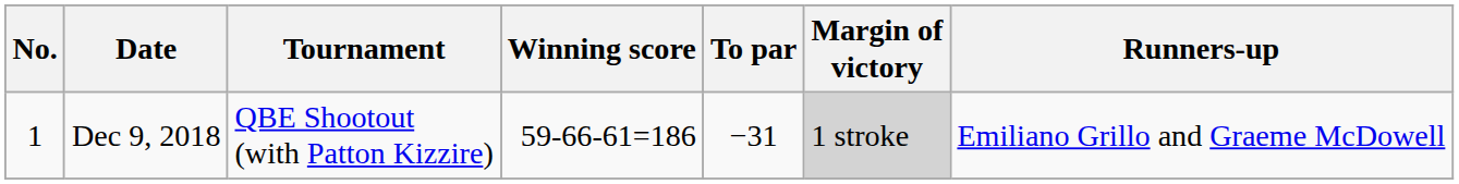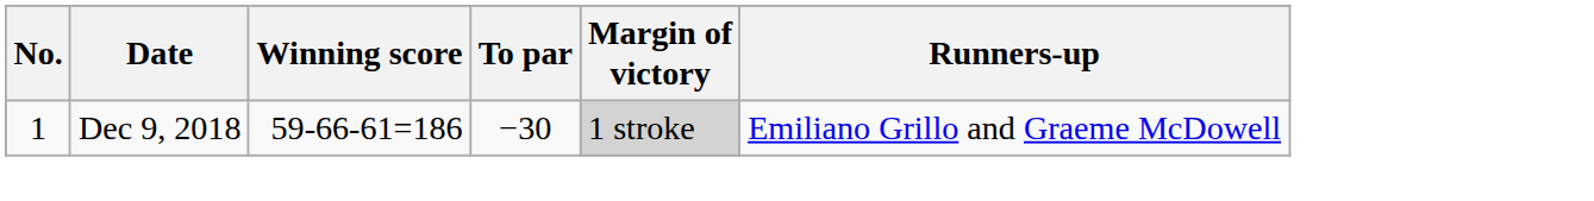- column: Tournament | QBE Shootout (with Patton Kizzire)
Dec 9, 2018 | To par: −31 -> −30
